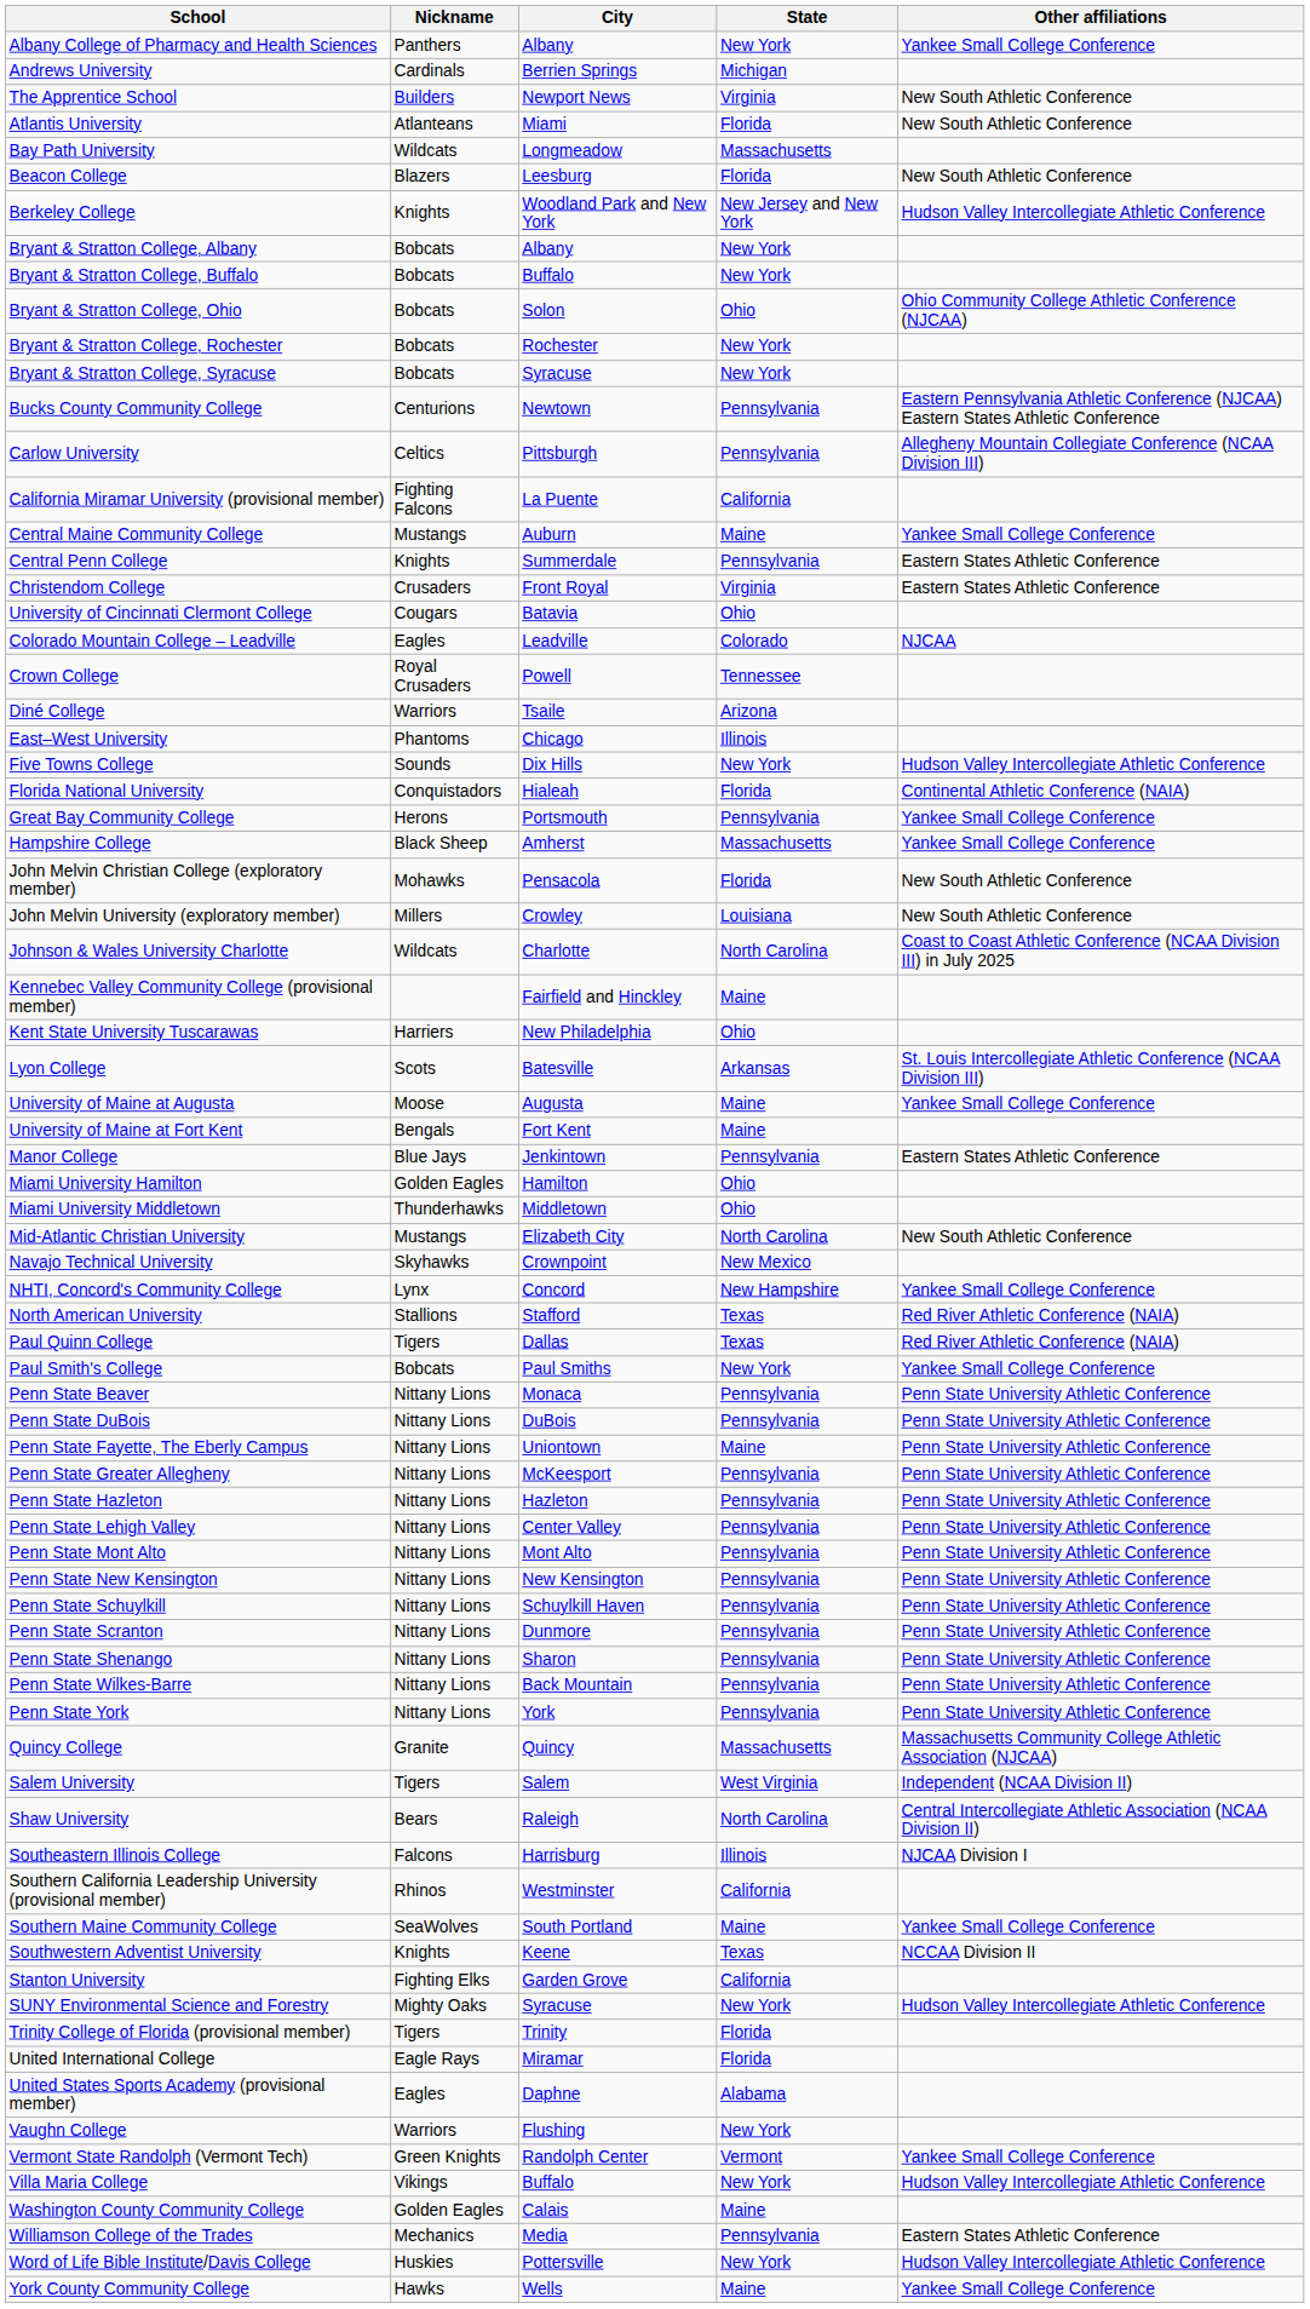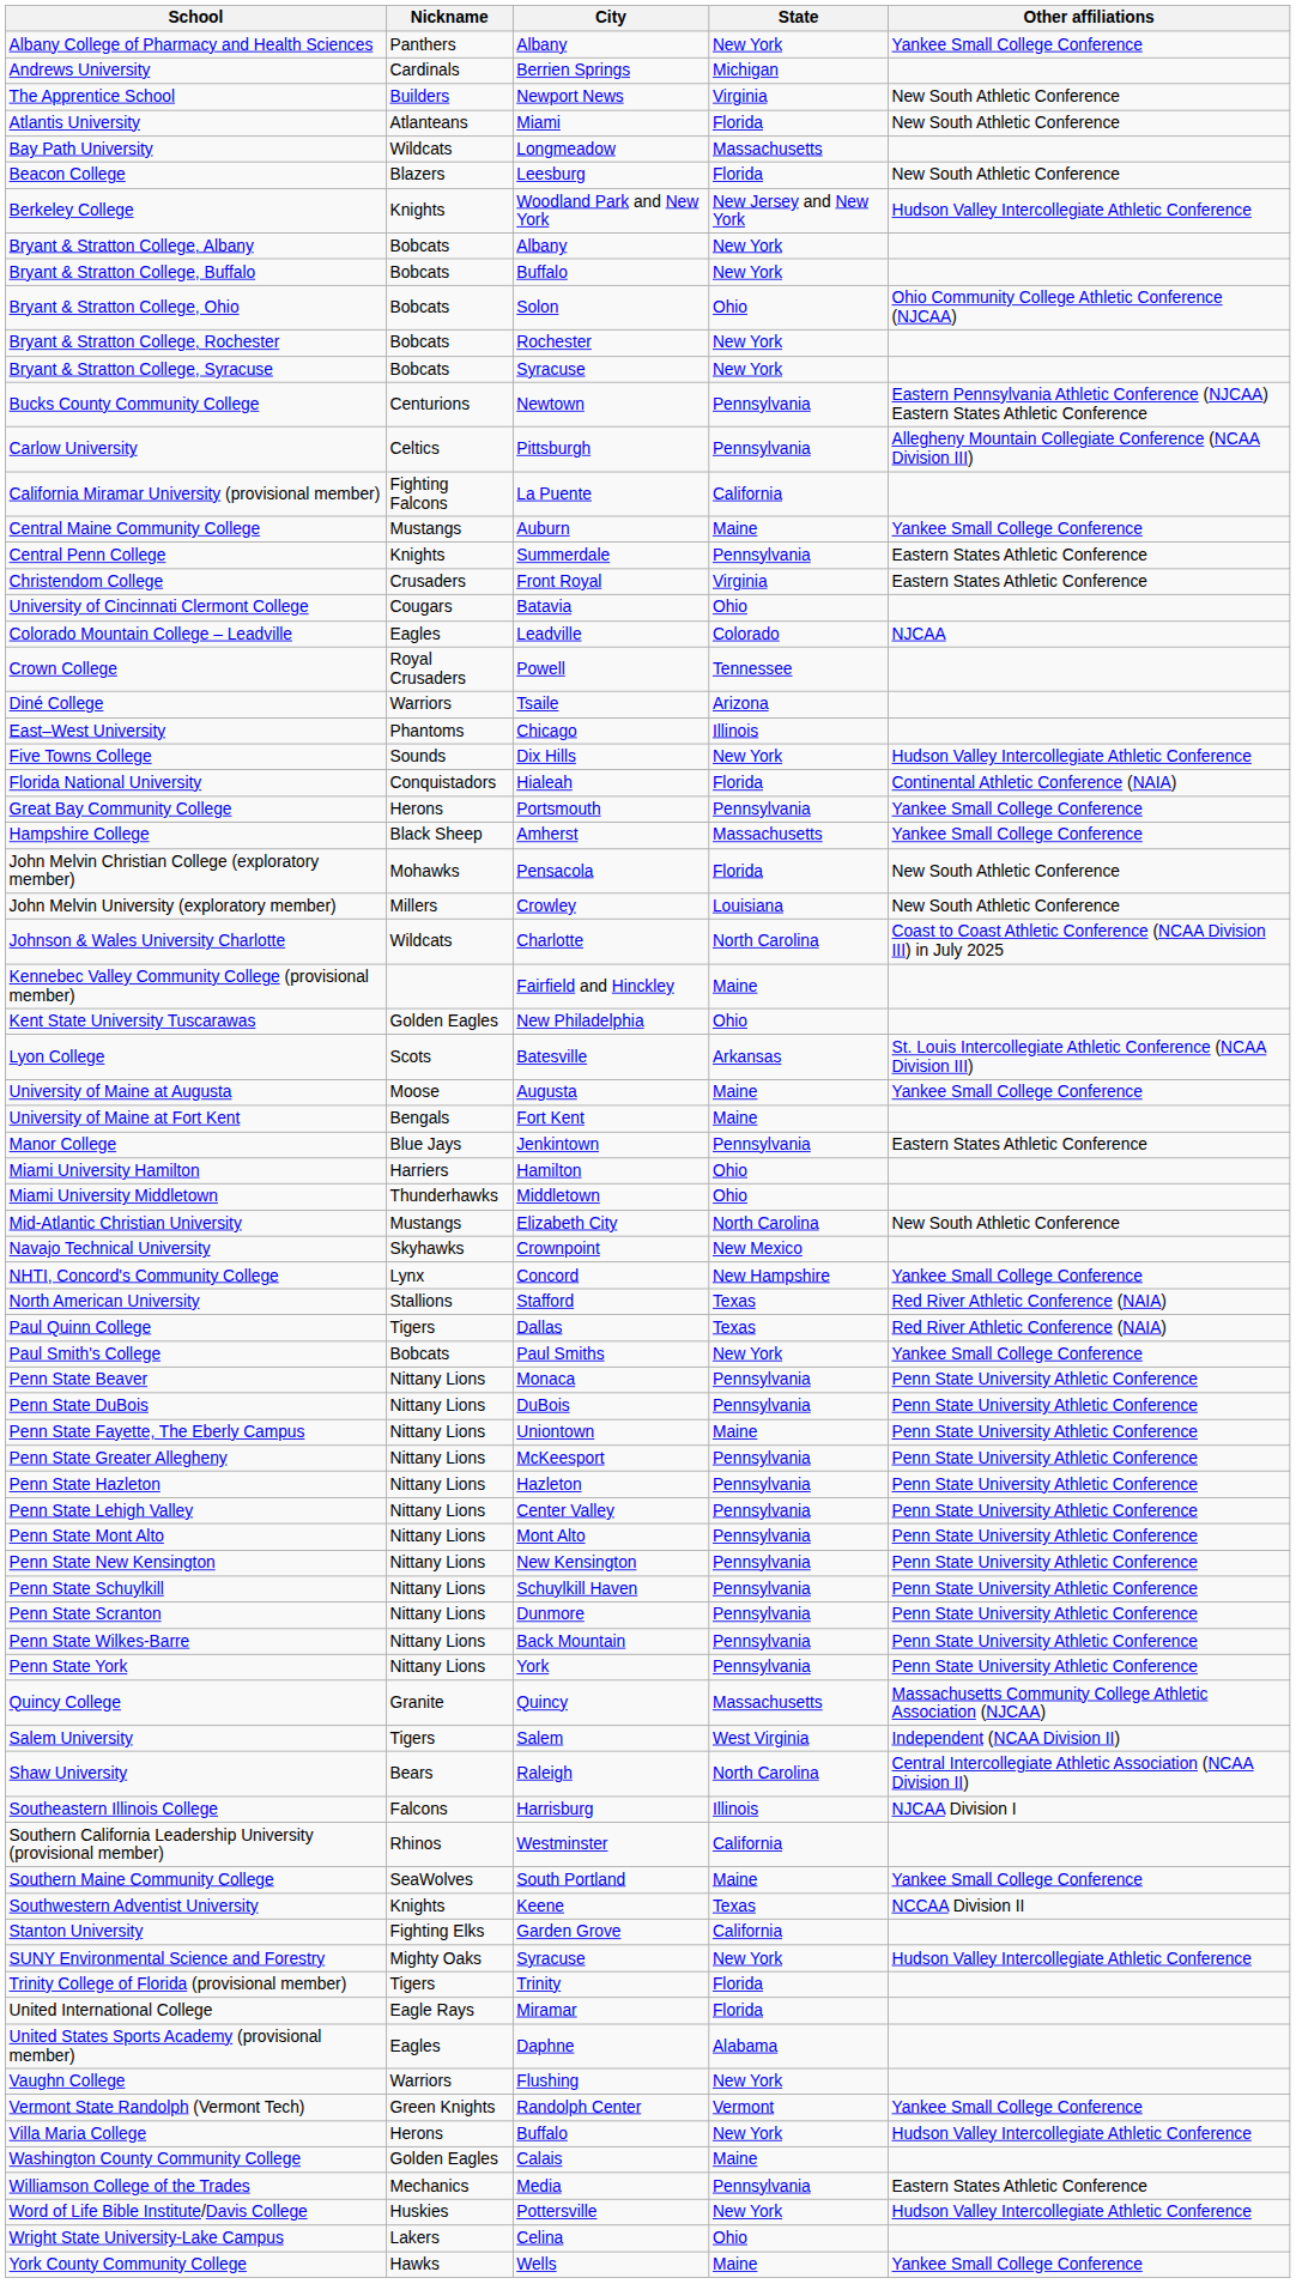Kent State University Tuscarawas | Nickname: Harriers -> Golden Eagles
Miami University Hamilton | Nickname: Golden Eagles -> Harriers
- row: Penn State Shenango | Nittany Lions | Sharon | Pennsylvania | Penn State University Athletic Conference
Villa Maria College | Nickname: Vikings -> Herons
+ row: Wright State University-Lake Campus | Lakers | Celina | Ohio
